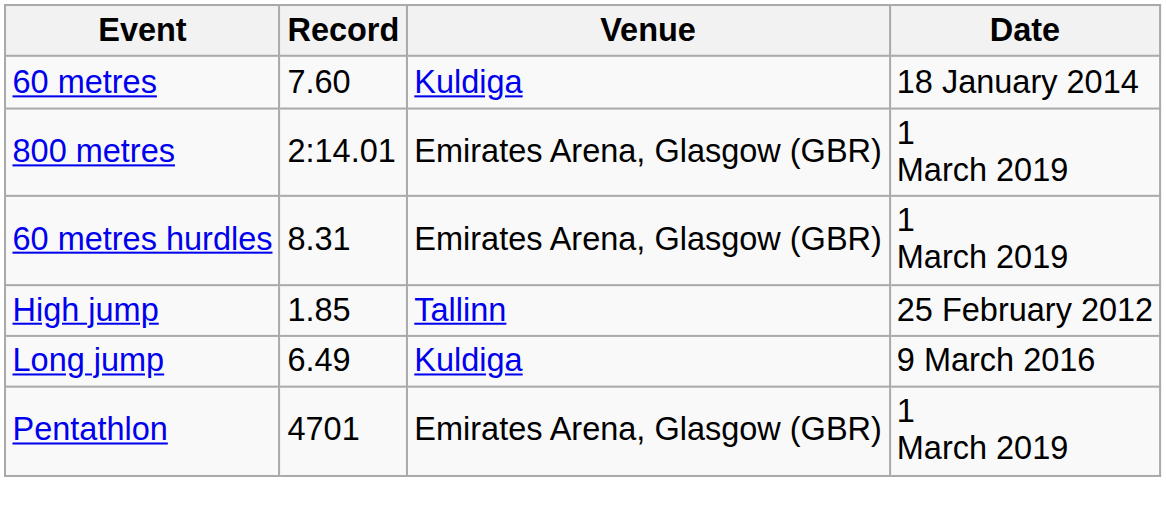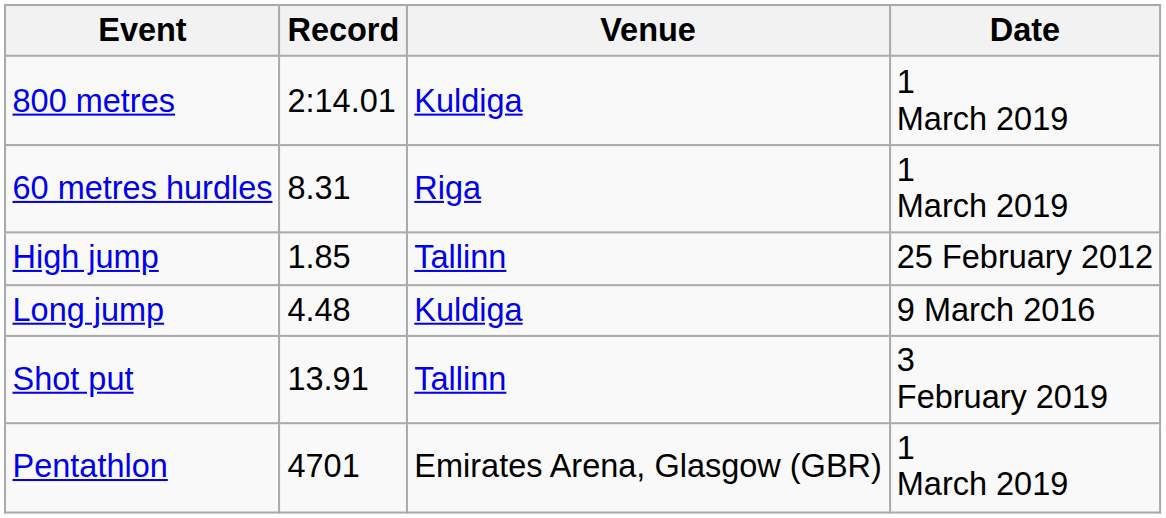- row: 60 metres | 7.60 | Kuldiga | 18 January 2014
800 metres | Venue: Emirates Arena, Glasgow (GBR) -> Kuldiga
60 metres hurdles | Venue: Emirates Arena, Glasgow (GBR) -> Riga
Long jump | Record: 6.49 -> 4.48
+ row: Shot put | 13.91 | Tallinn | 3 February 2019
